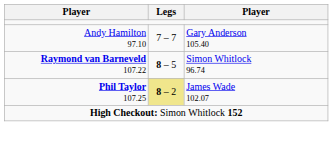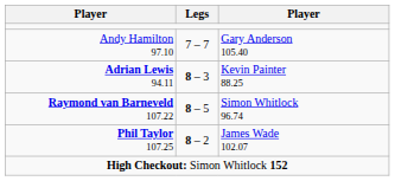+ row: Adrian Lewis 94.11 | 8 – 3 | Kevin Painter 88.25
Phil Taylor 107.25 | Legs: khaki background -> no background
